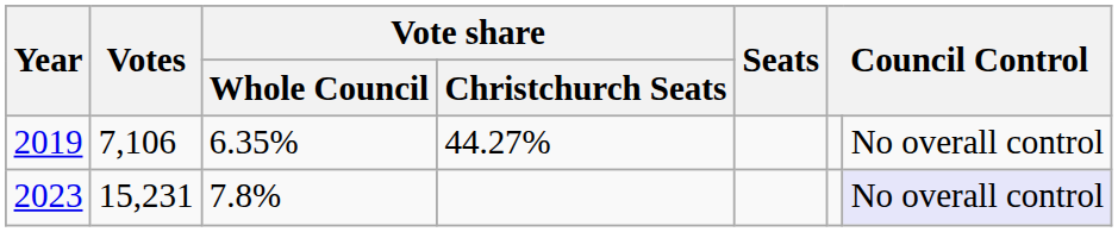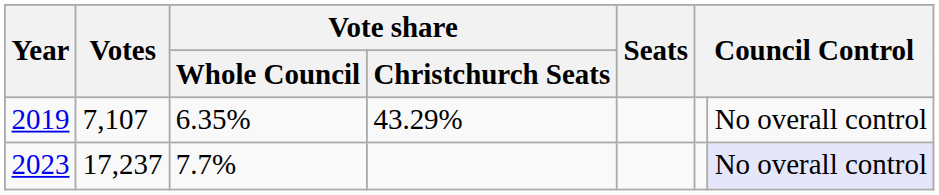2019 | Votes: 7,106 -> 7,107
2019 | Vote share / Christchurch Seats: 44.27% -> 43.29%
2023 | Votes: 15,231 -> 17,237
2023 | Vote share / Whole Council: 7.8% -> 7.7%
